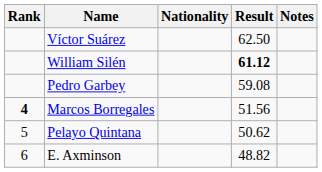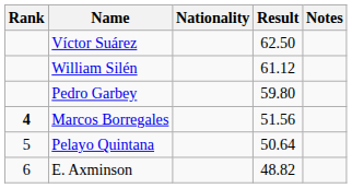William Silén | Result: bold -> normal
Pedro Garbey | Result: 59.08 -> 59.80
Pelayo Quintana | Result: 50.62 -> 50.64
